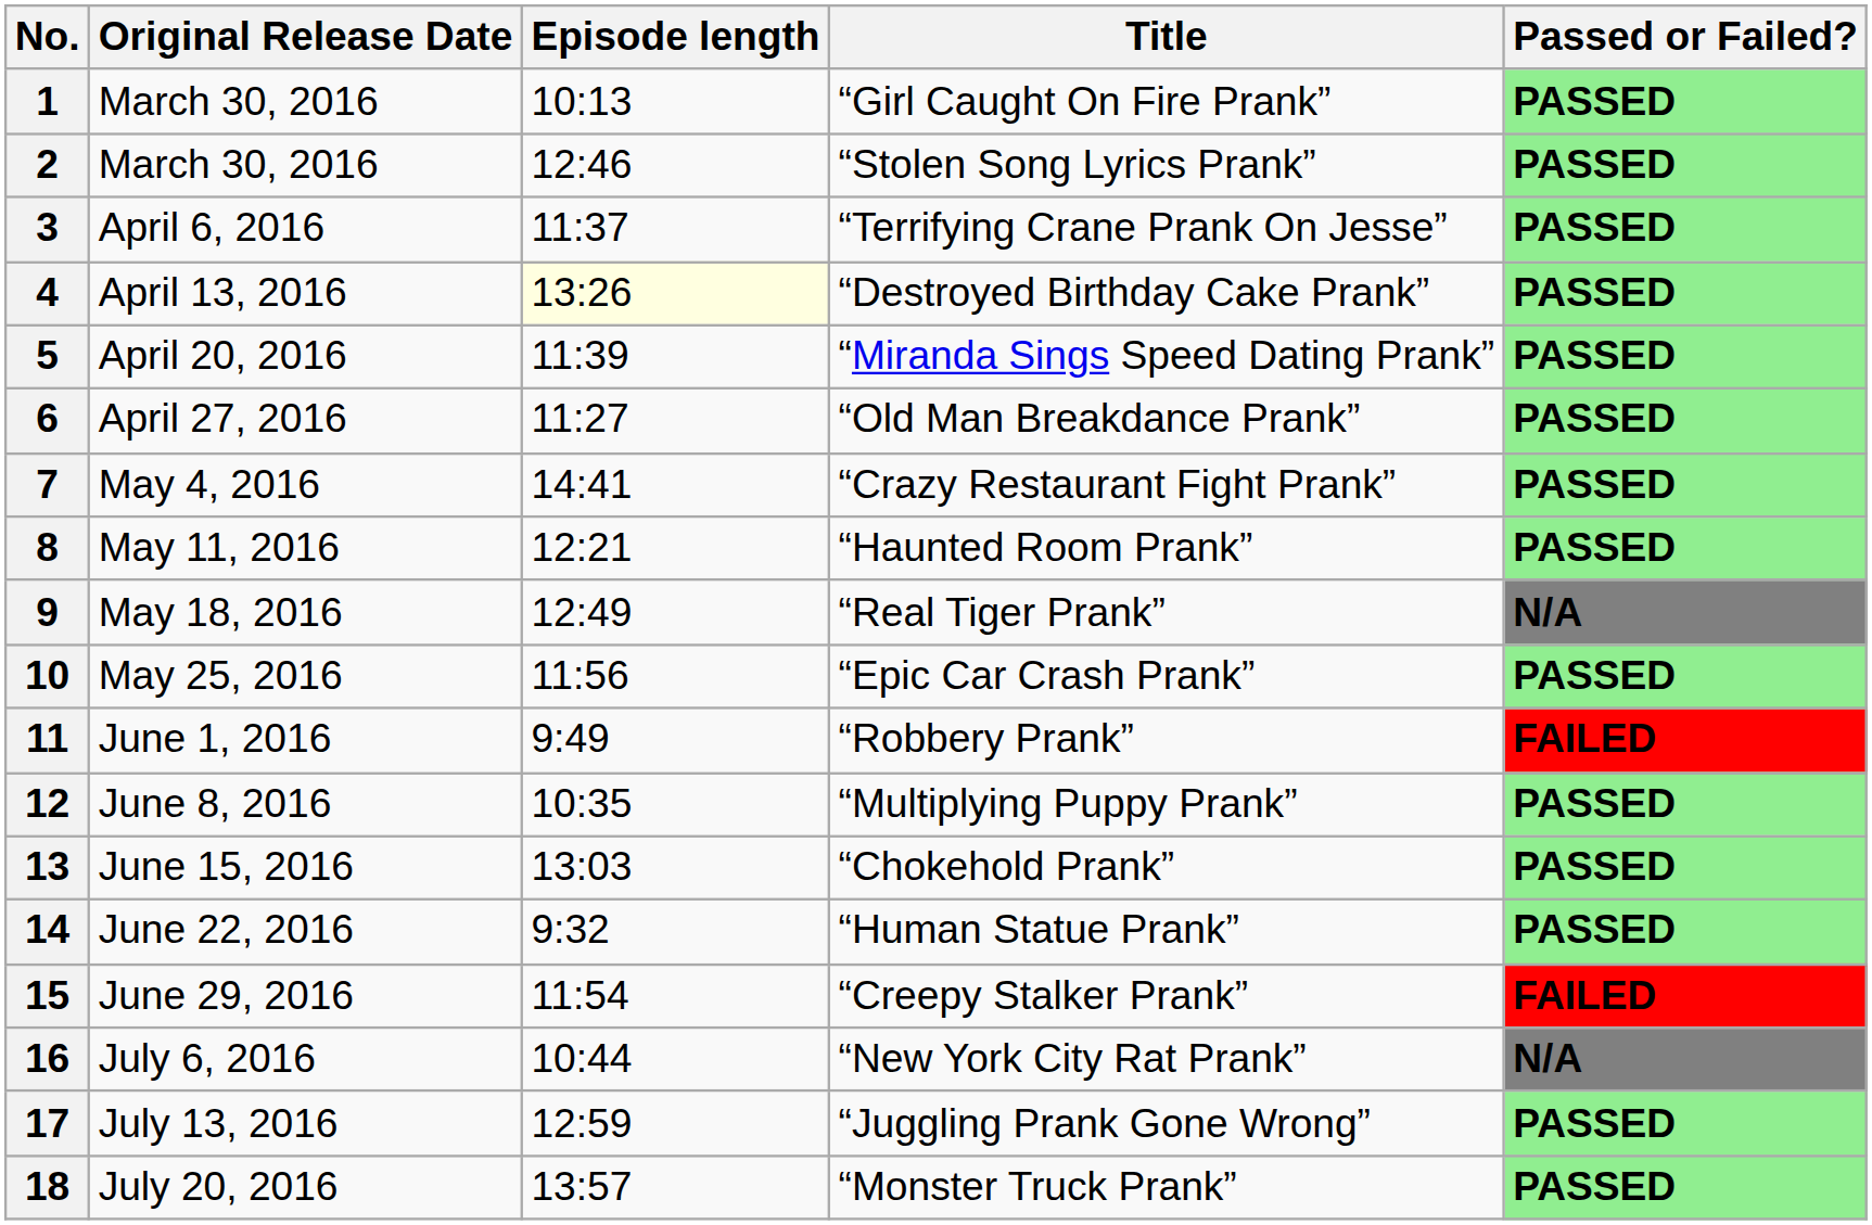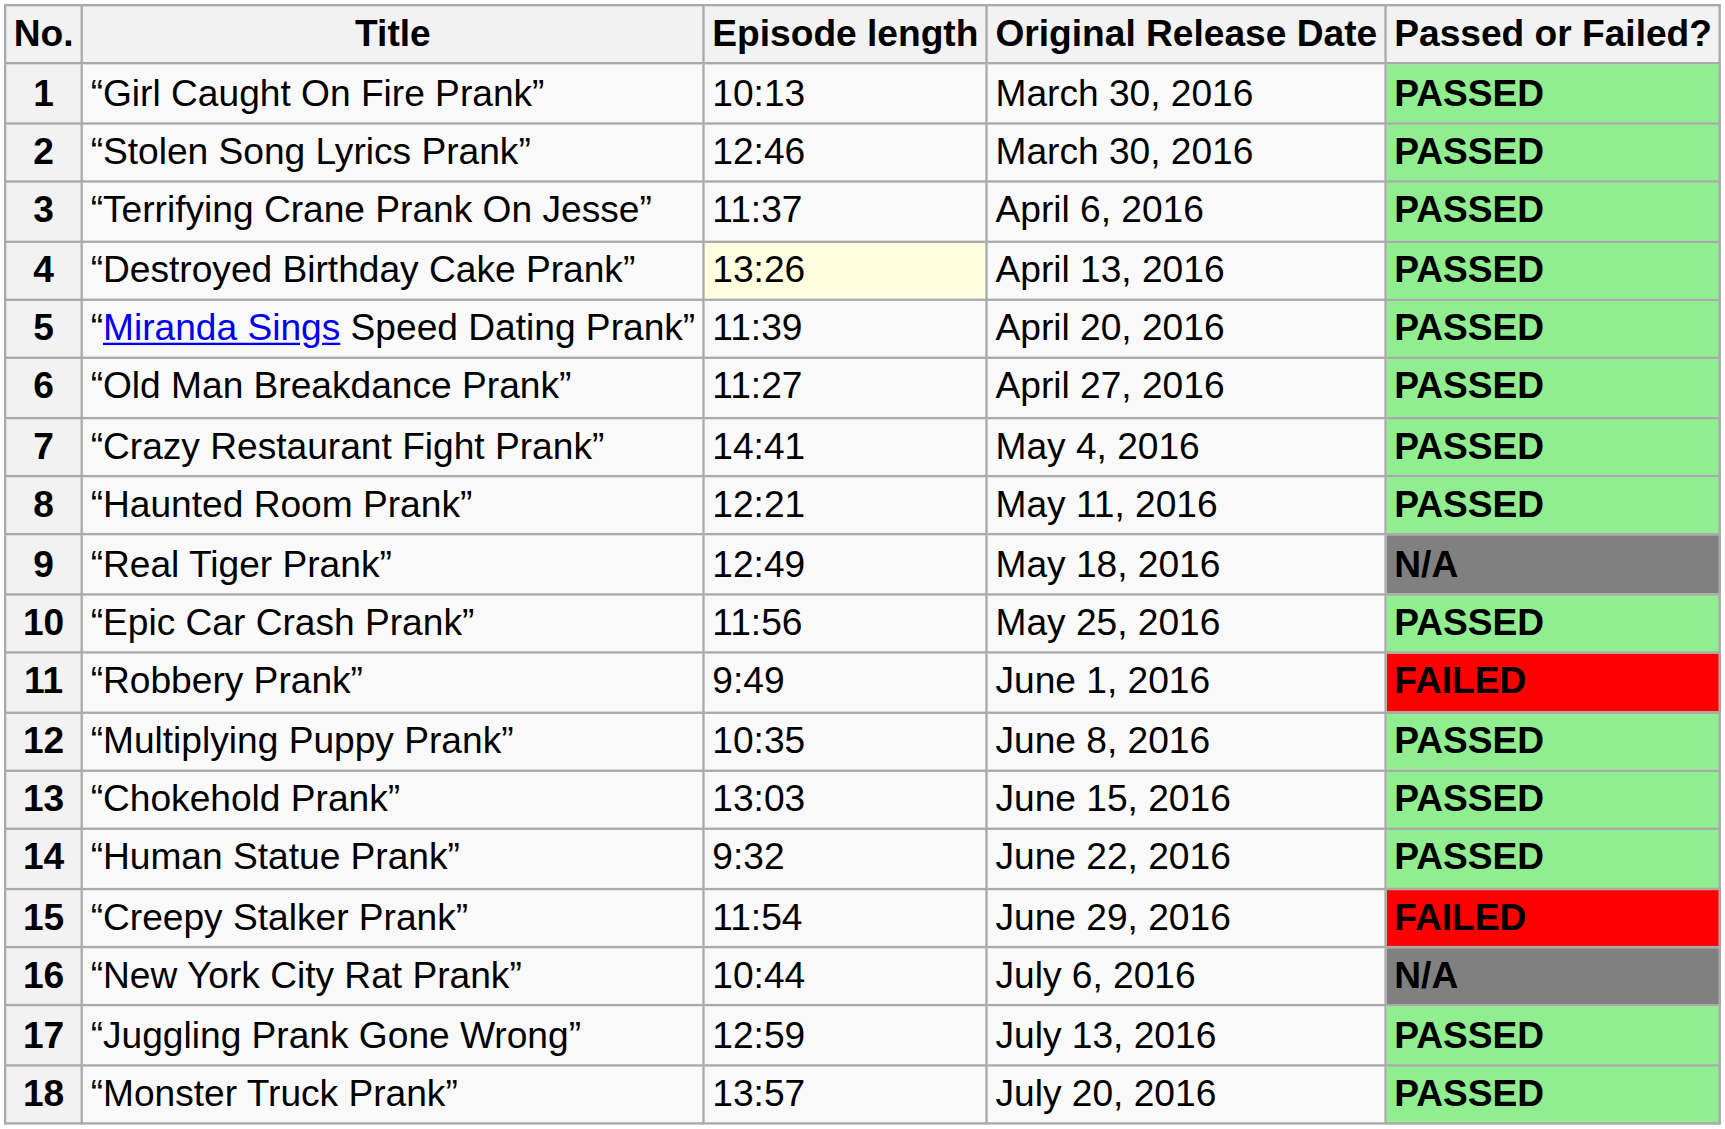columns swapped: Title <-> Original Release Date
